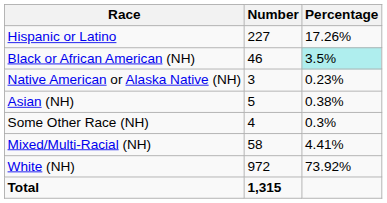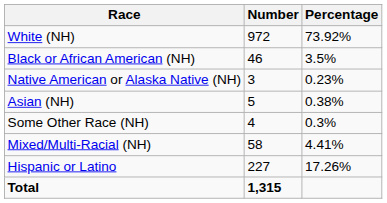rows swapped: White (NH) <-> Hispanic or Latino
Black or African American (NH) | Percentage: paleturquoise background -> no background
